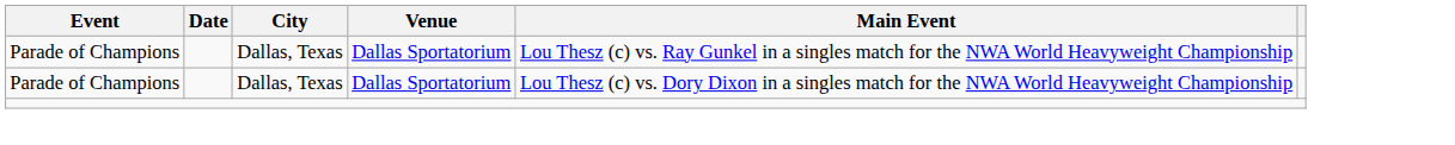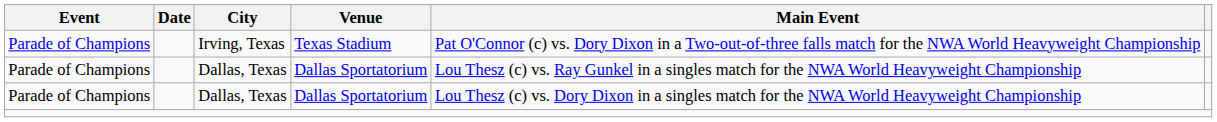+ row: Parade of Champions | Irving, Texas | Texas Stadium | Pat O'Connor (c) vs. Dory Dixon in a Two-out-of-three falls match for the NWA World Heavyweight Championship
